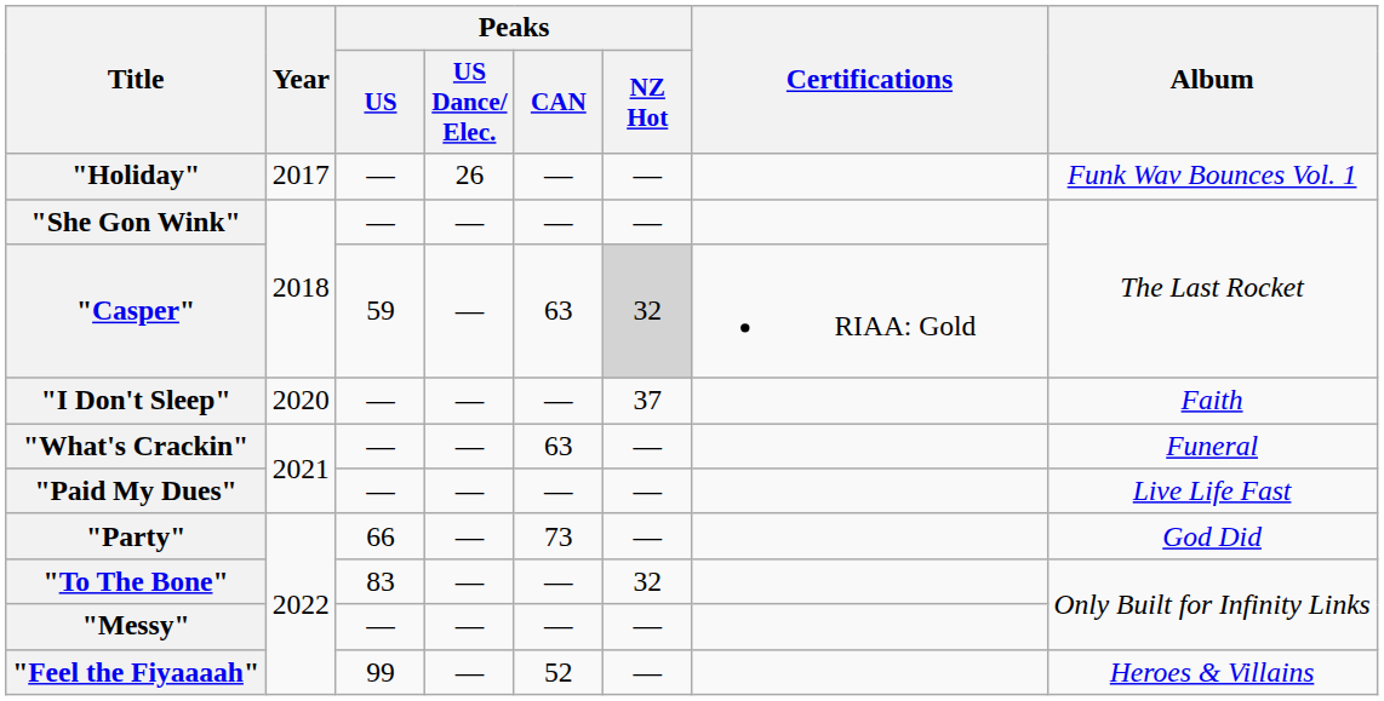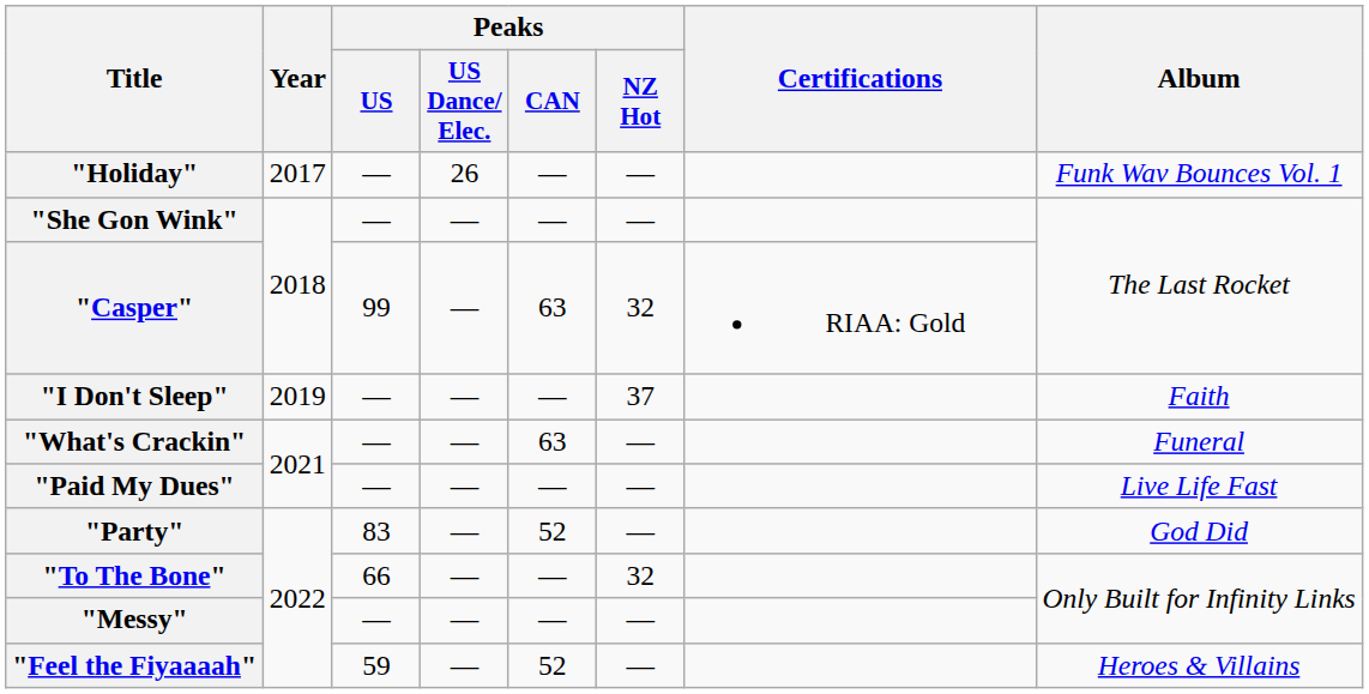"Casper" | Peaks / US: 59 -> 99
"Casper" | Peaks / NZ Hot: lightgrey background -> no background
"I Don't Sleep" | Year: 2020 -> 2019
"Party" | Peaks / US: 66 -> 83
"Party" | Peaks / CAN: 73 -> 52
"To The Bone" | Peaks / US: 83 -> 66
"Feel the Fiyaaaah" | Peaks / US: 99 -> 59
